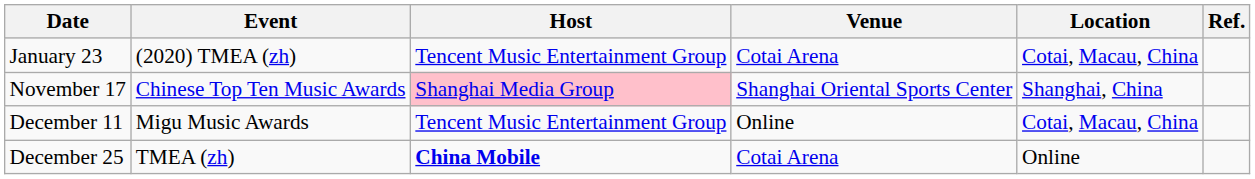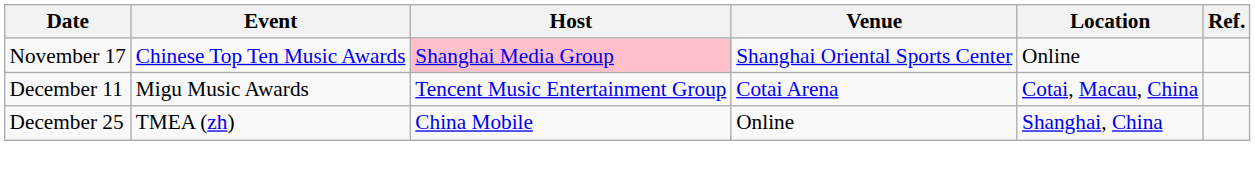- row: January 23 | (2020) TMEA (zh) | Tencent Music Entertainment Group | Cotai Arena | Cotai, Macau, China
November 17 | Location: Shanghai, China -> Online
December 11 | Venue: Online -> Cotai Arena
December 25 | Host: bold -> normal
December 25 | Venue: Cotai Arena -> Online
December 25 | Location: Online -> Shanghai, China
